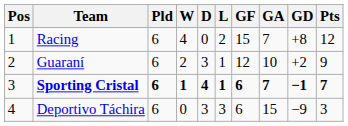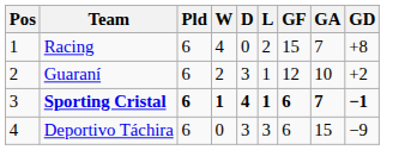- column: Pts | 12 | 9 | 7 | 3
